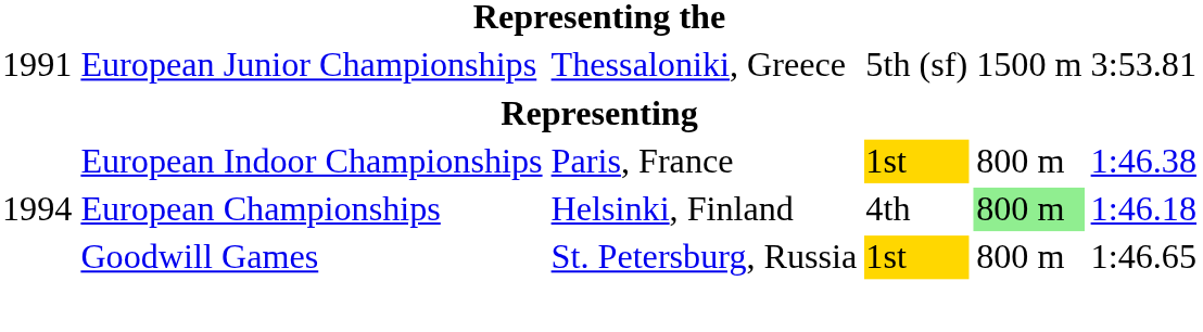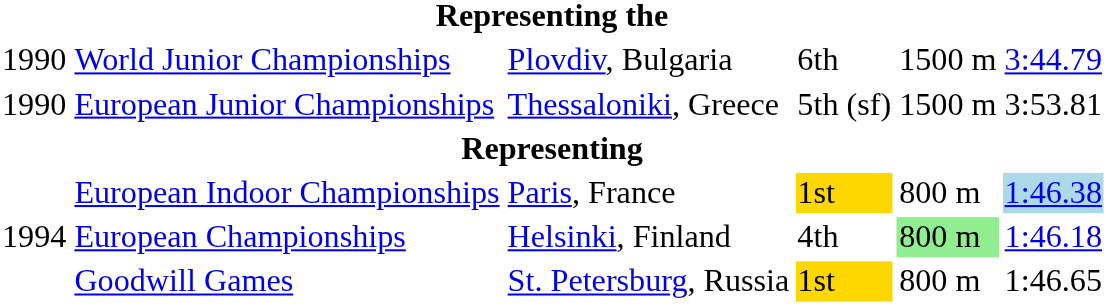+ row: 1990 | World Junior Championships | Plovdiv, Bulgaria | 6th | 1500 m | 3:44.79
European Junior Championships | column 1: 1991 -> 1990
European Indoor Championships | column 6: no background -> lightblue background
